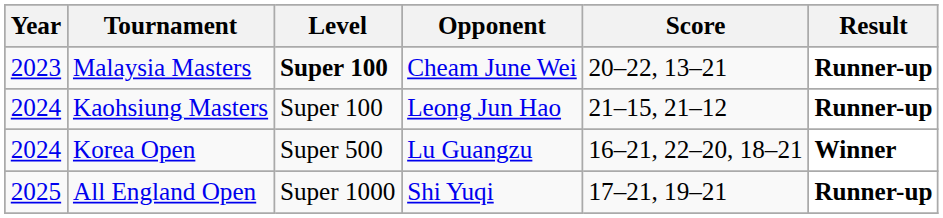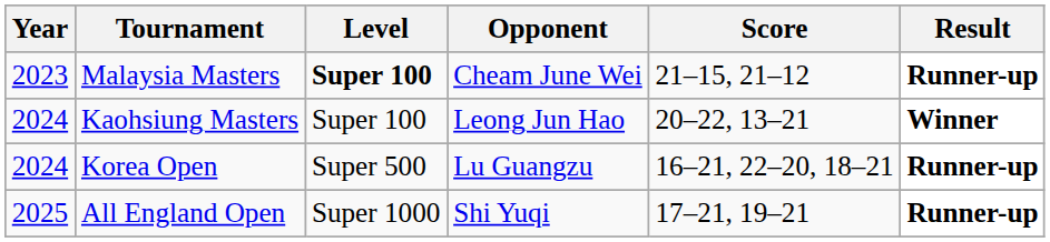Malaysia Masters | Score: 20–22, 13–21 -> 21–15, 21–12
Kaohsiung Masters | Score: 21–15, 21–12 -> 20–22, 13–21
Kaohsiung Masters | Result: Runner-up -> Winner
Korea Open | Result: Winner -> Runner-up
